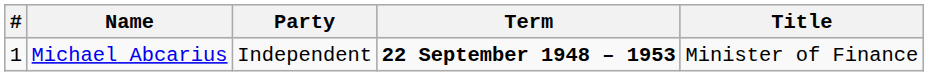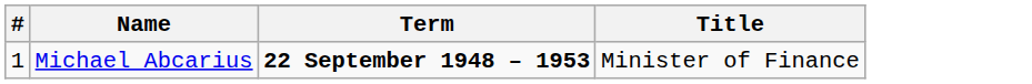- column: Party | Independent
